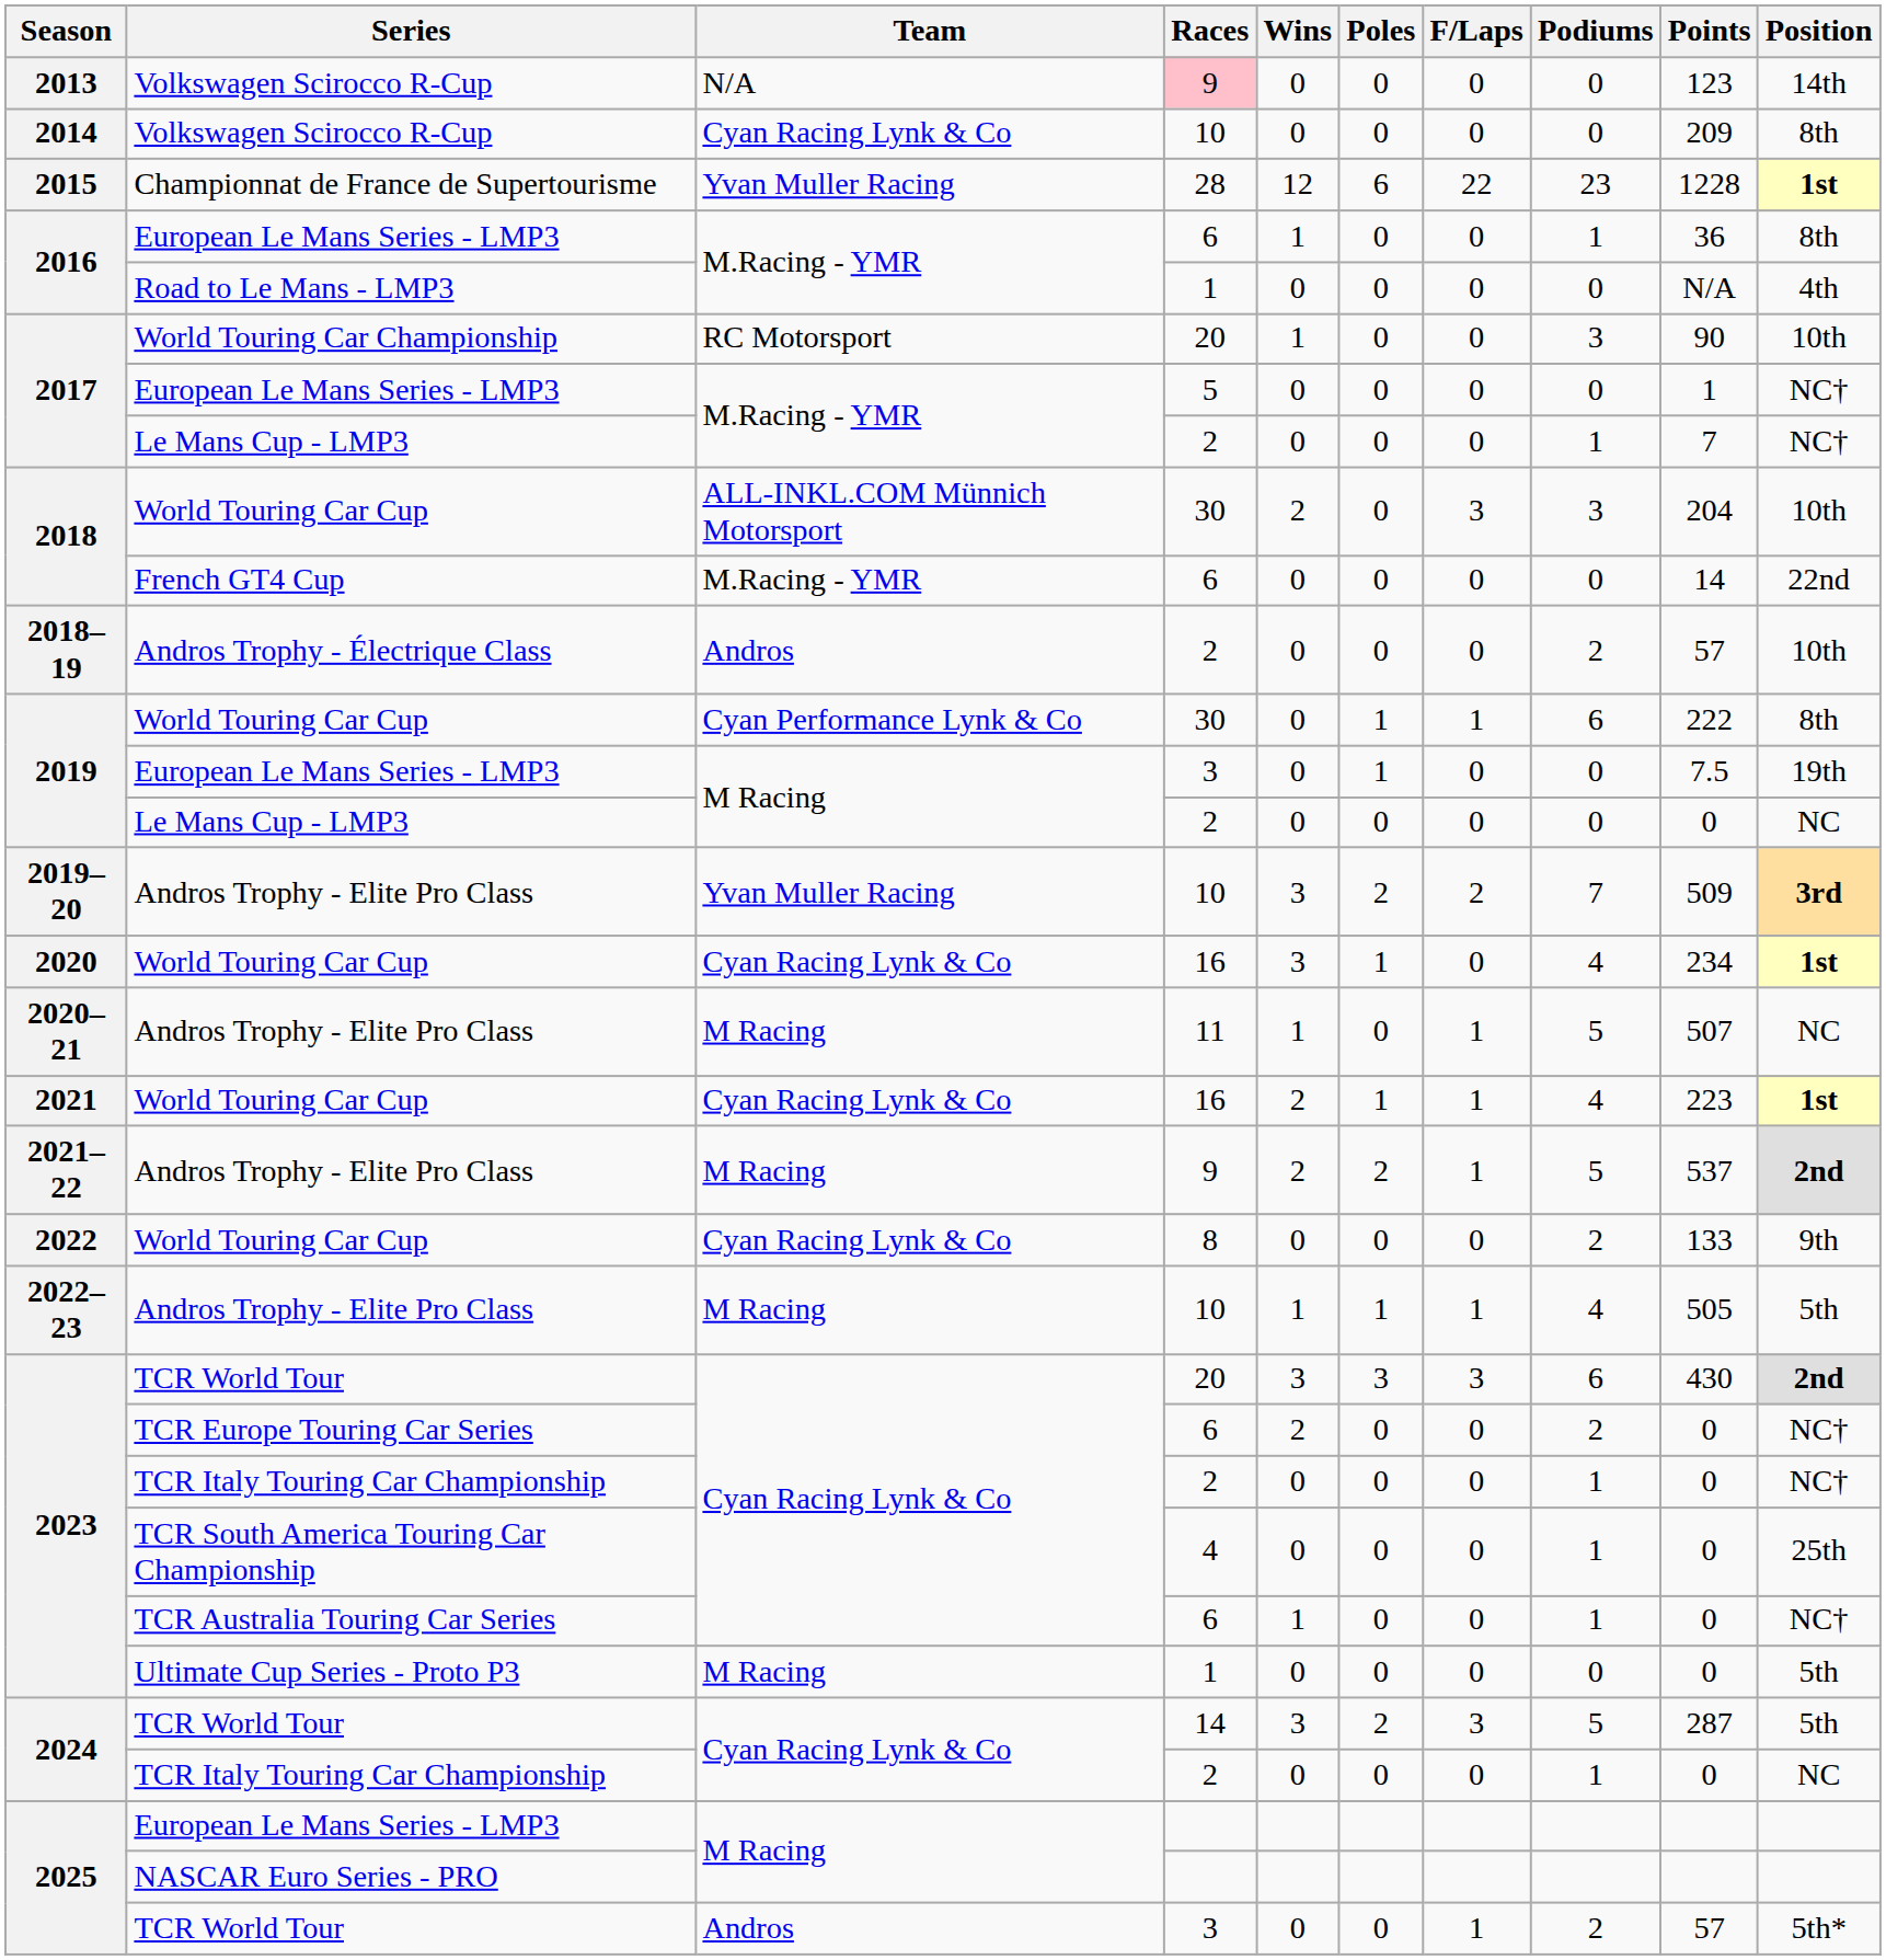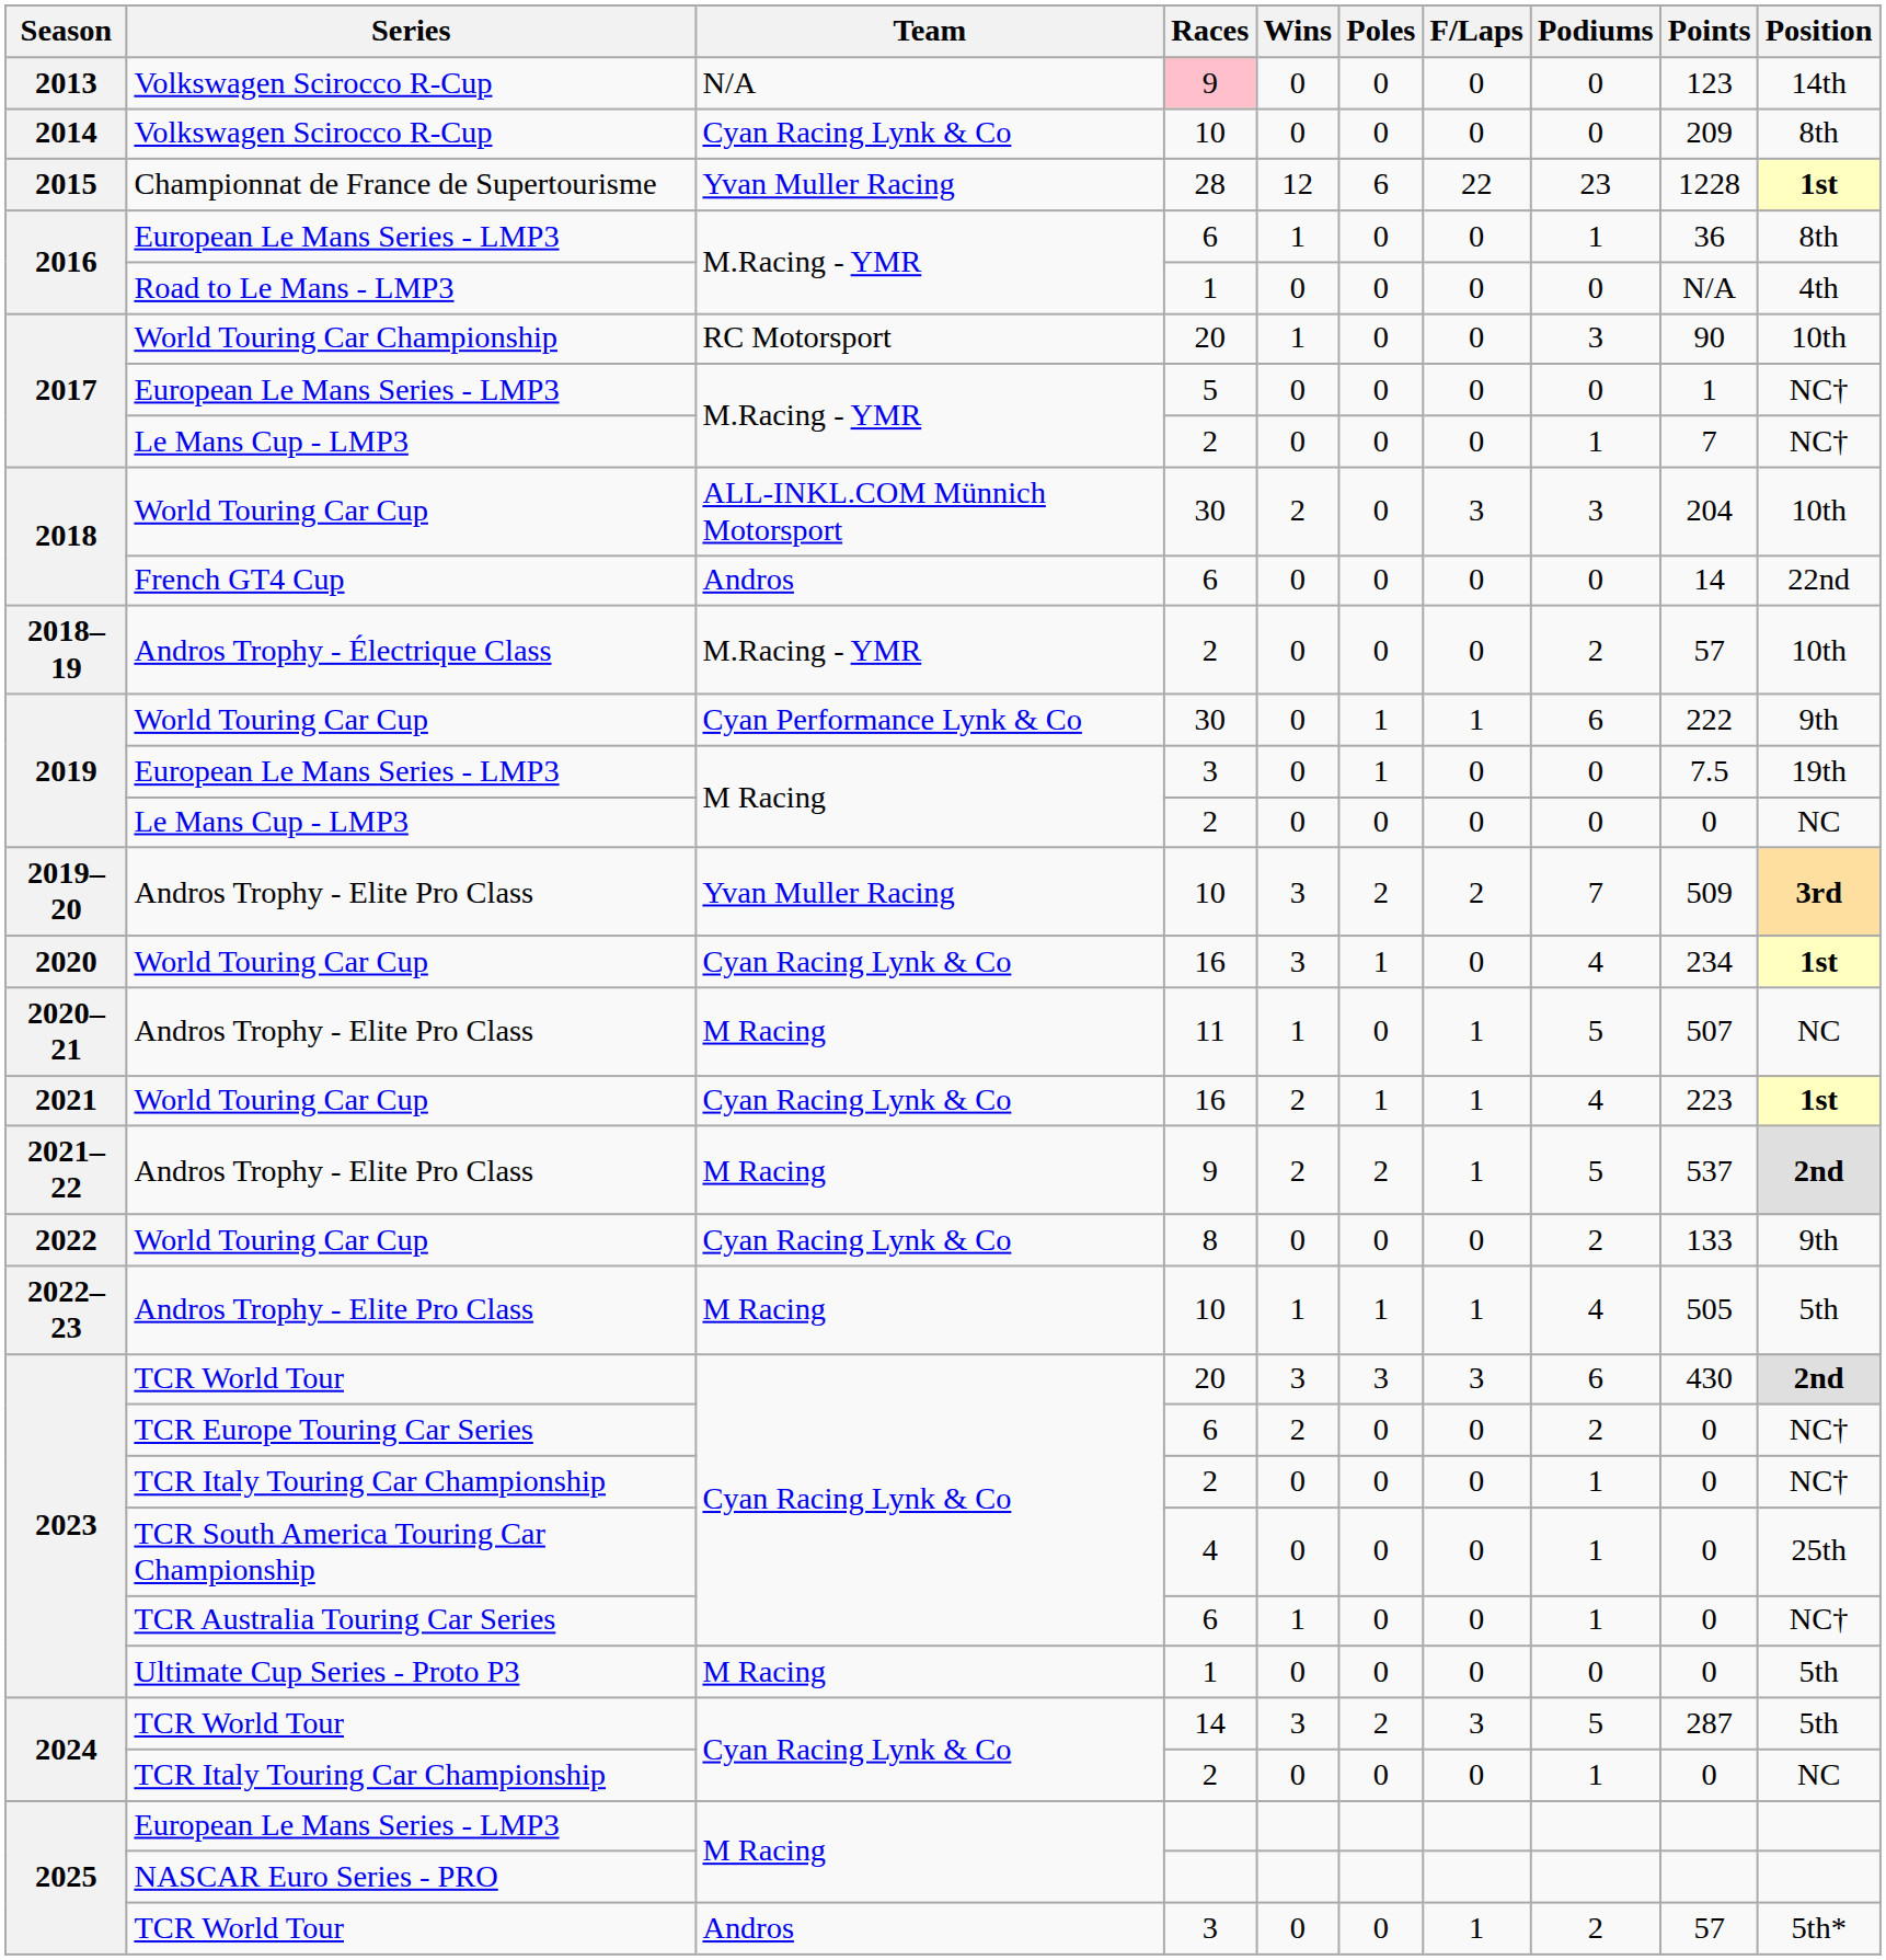2018 / French GT4 Cup | Team: M.Racing - YMR -> Andros
2018–19 | Team: Andros -> M.Racing - YMR
2019 / World Touring Car Cup | Position: 8th -> 9th
